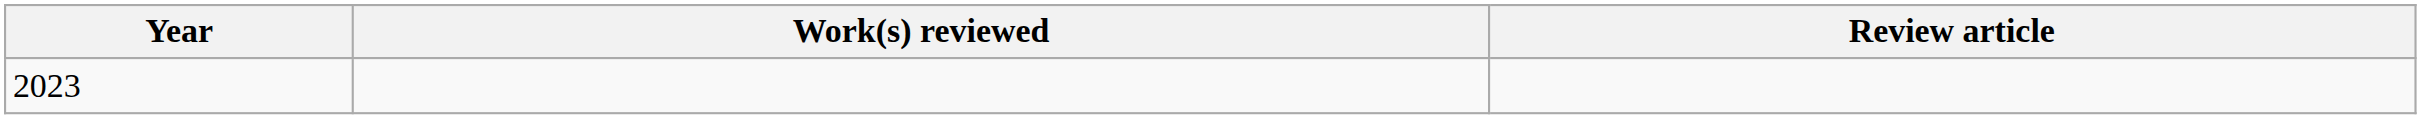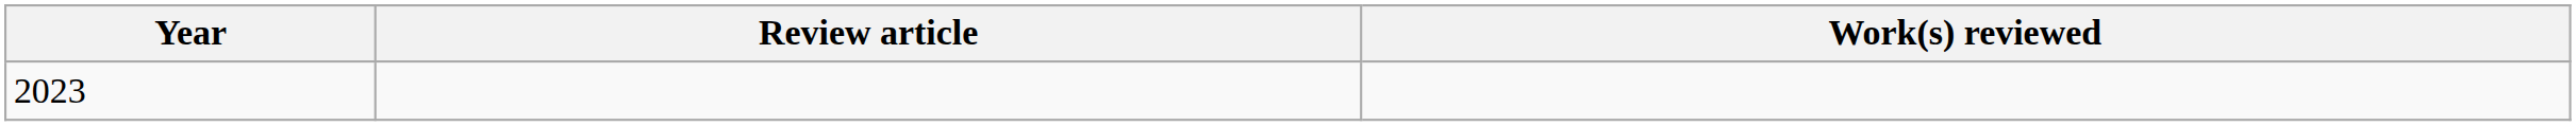columns swapped: Review article <-> Work(s) reviewed
